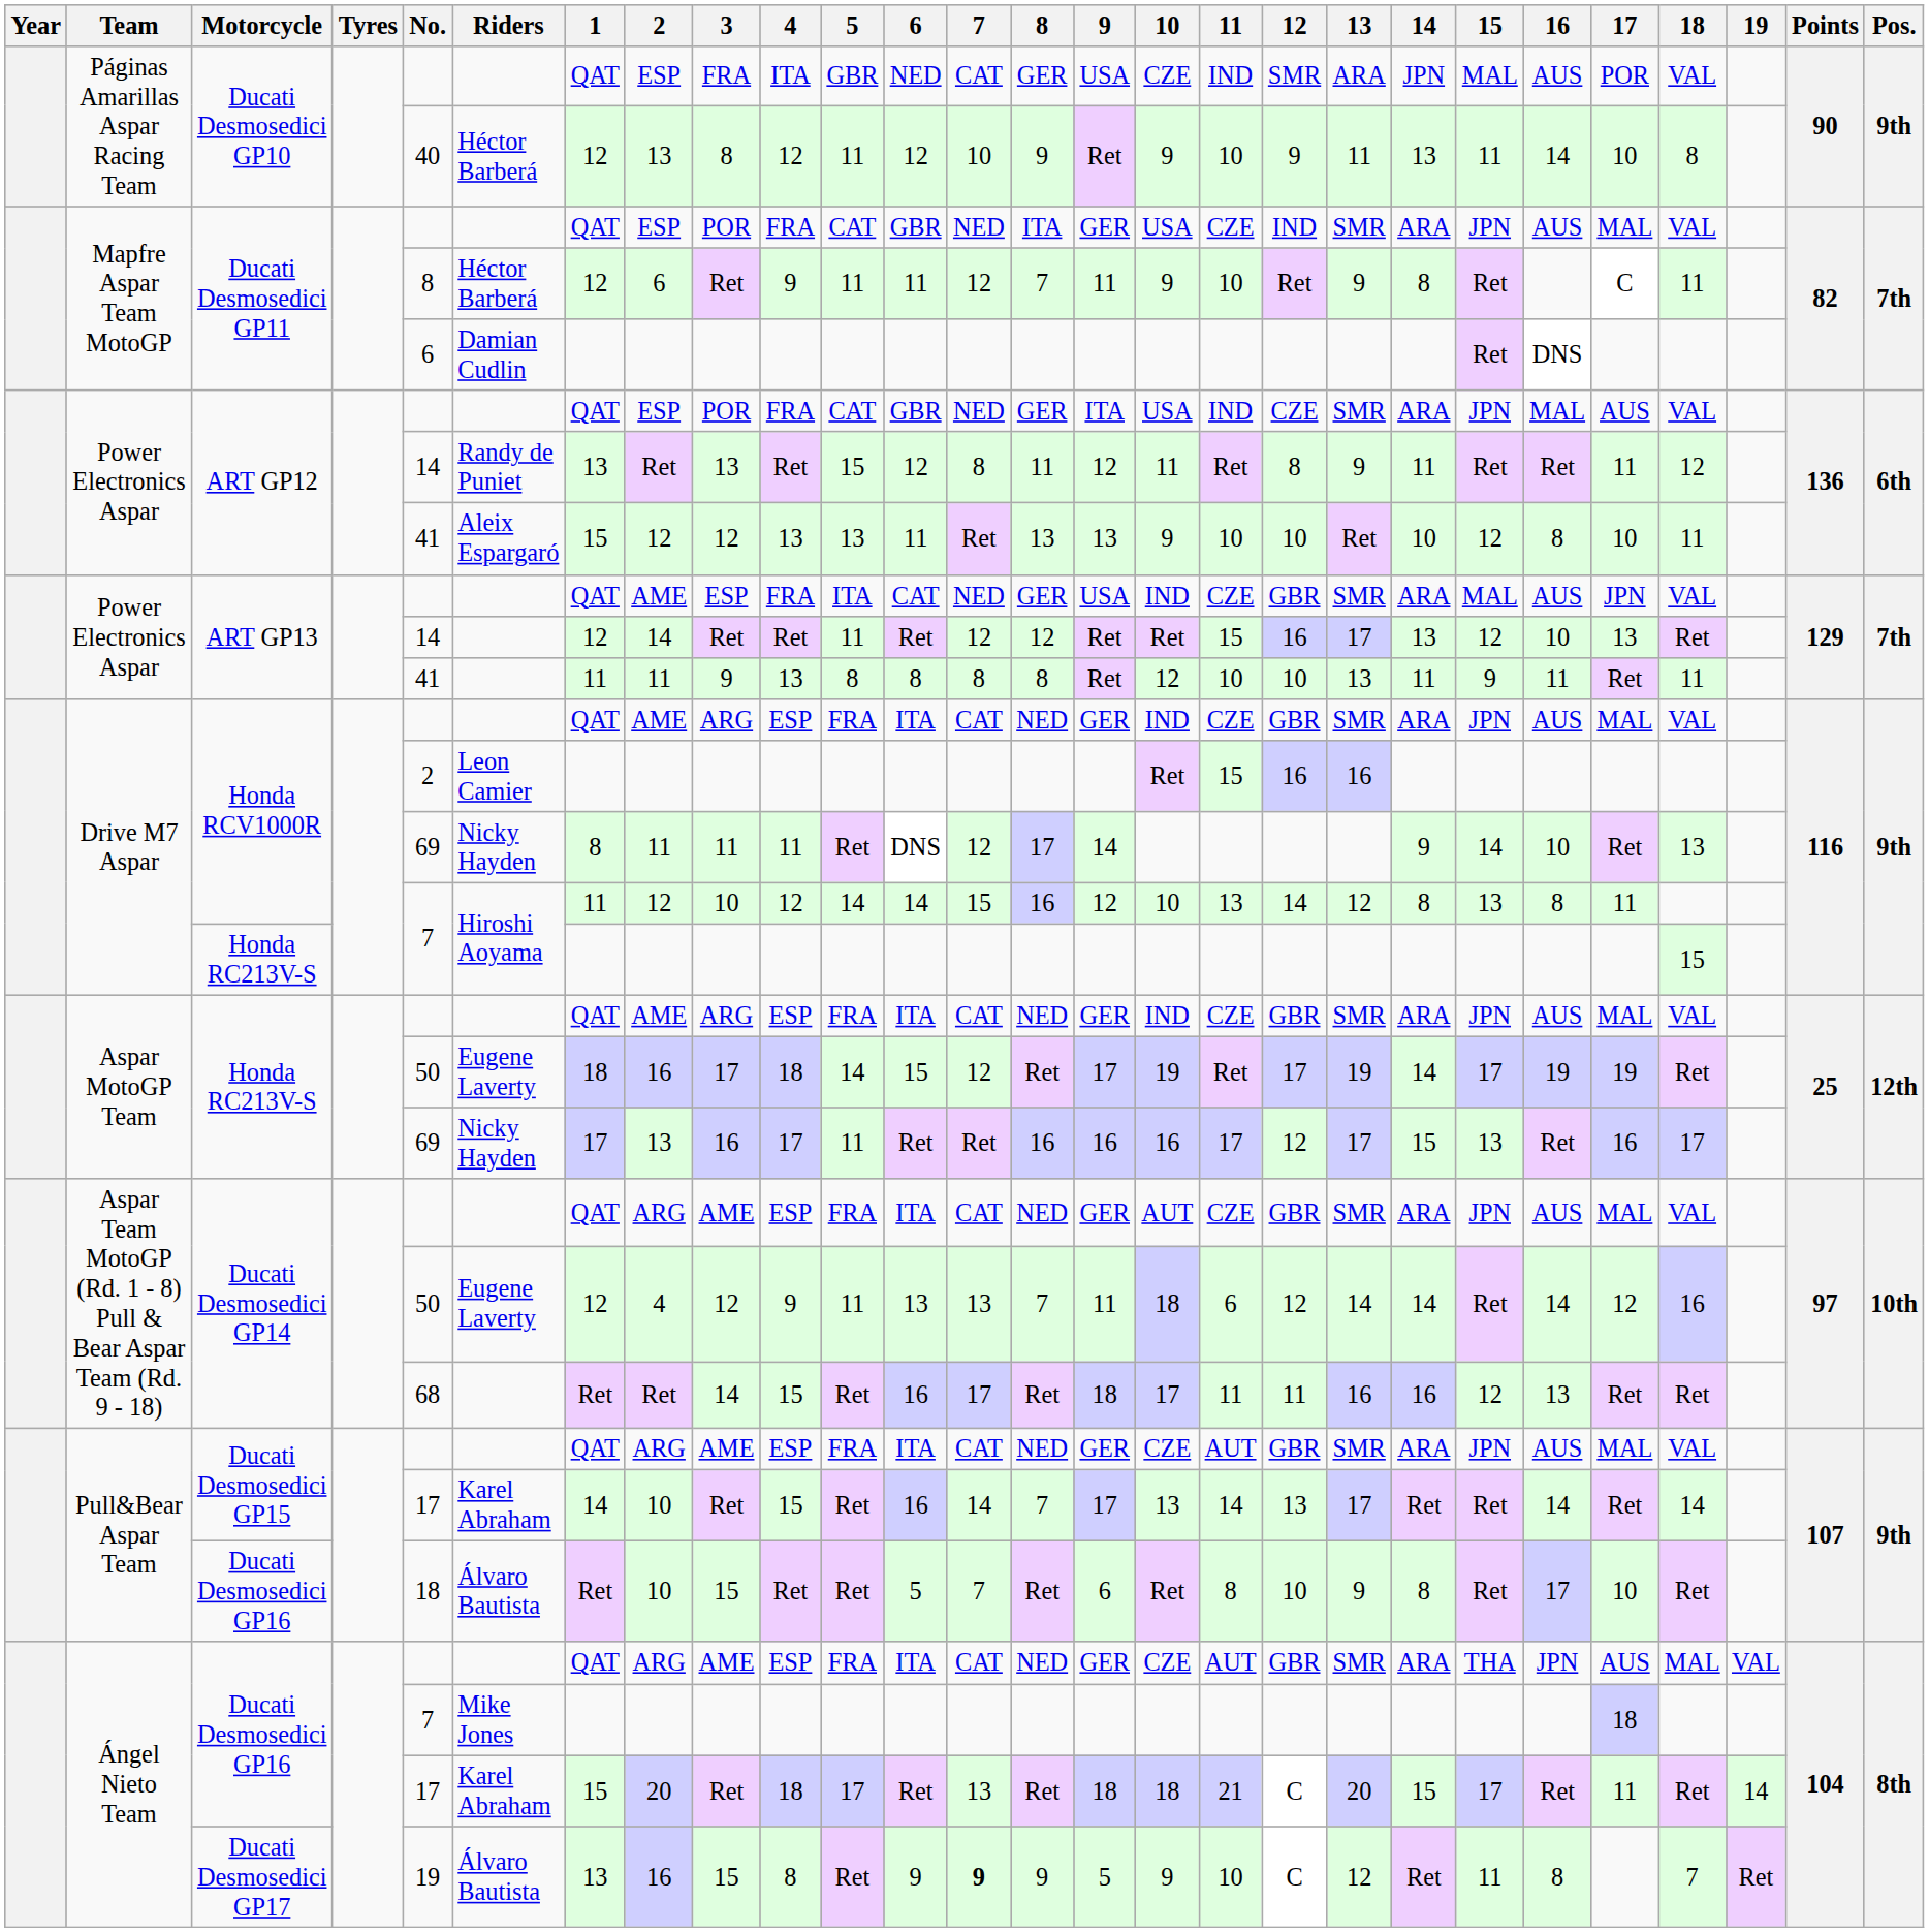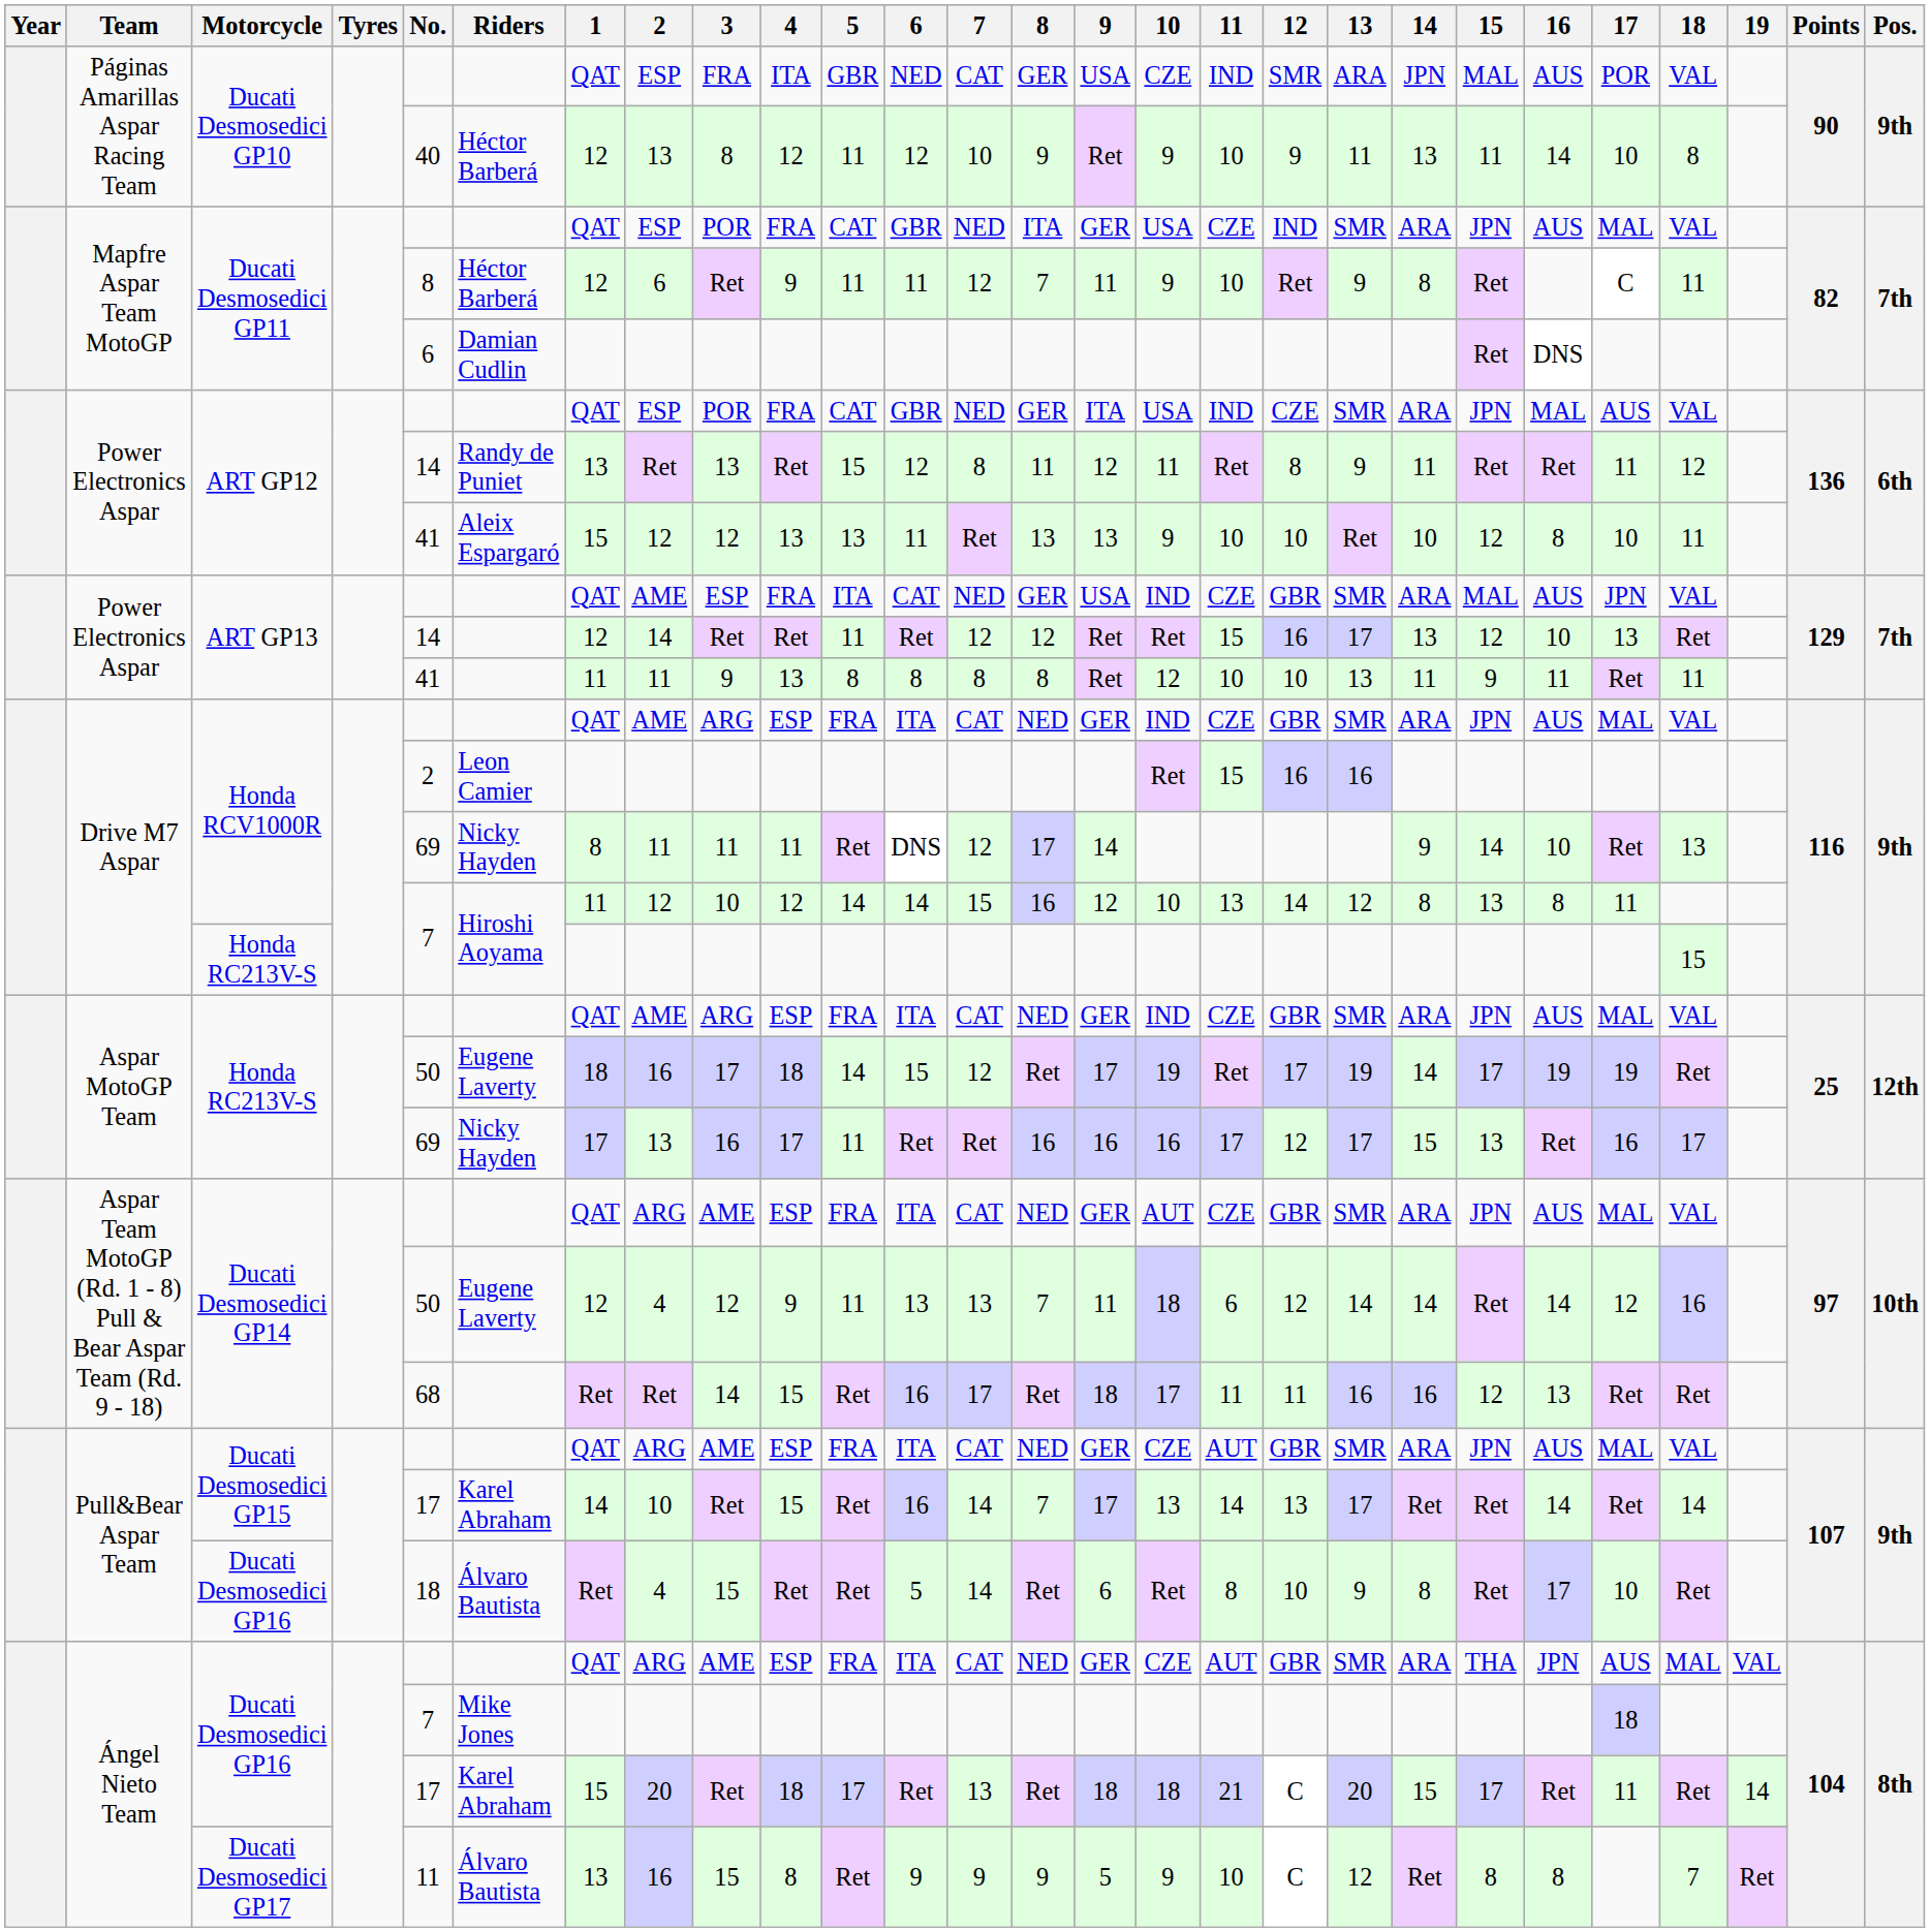Pull&Bear Aspar Team / Ducati Desmosedici GP16 | 2: 10 -> 4
Pull&Bear Aspar Team / Ducati Desmosedici GP16 | 7: 7 -> 14
Ducati Desmosedici GP17 | No.: 19 -> 11
Ducati Desmosedici GP17 | 7: bold -> normal
Ducati Desmosedici GP17 | 15: 11 -> 8
